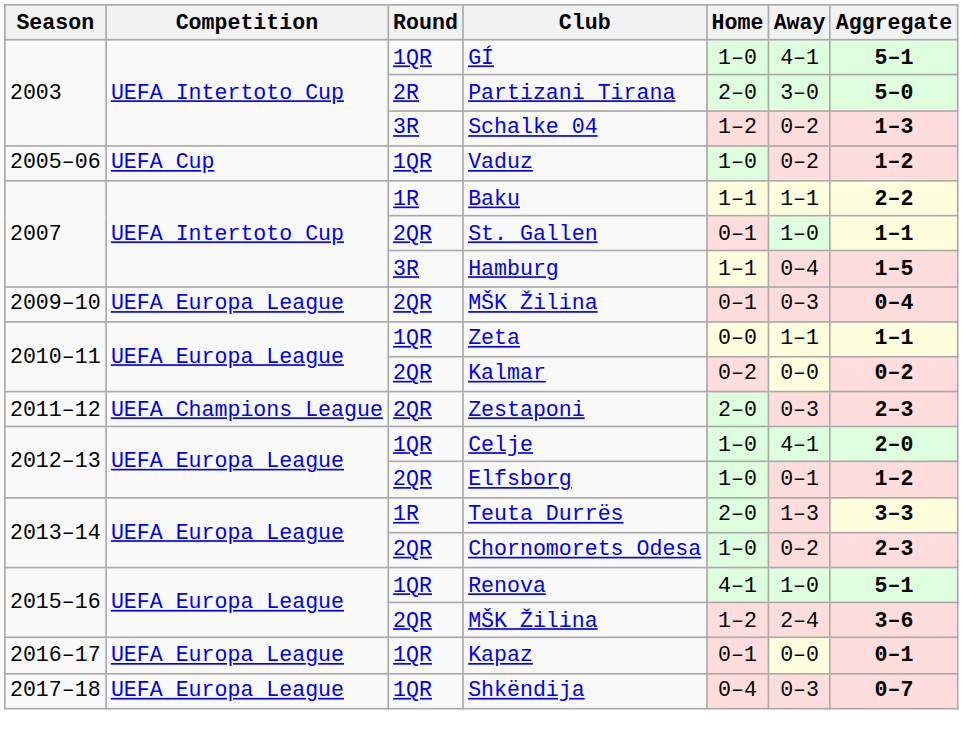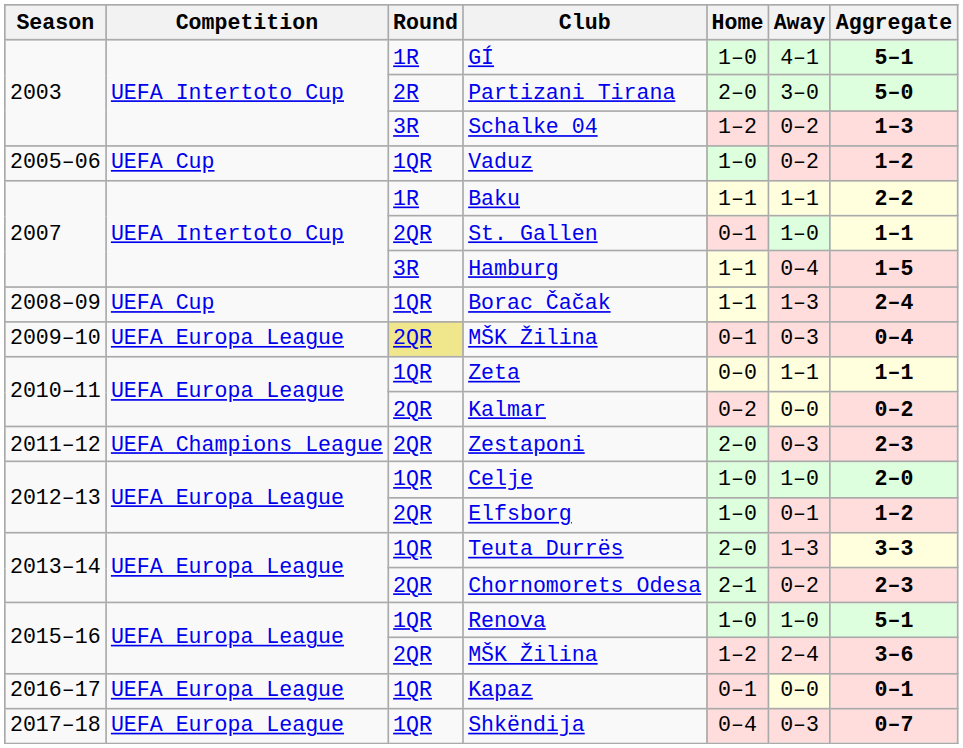GÍ | Round: 1QR -> 1R
+ row: 2008–09 | UEFA Cup | 1QR | Borac Čačak | 1–1 | 1–3 | 2–4
2009–10 / MŠK Žilina | Round: no background -> khaki background
Celje | Away: 4–1 -> 1–0
Teuta Durrës | Round: 1R -> 1QR
Chornomorets Odesa | Home: 1–0 -> 2–1
Renova | Home: 4–1 -> 1–0
